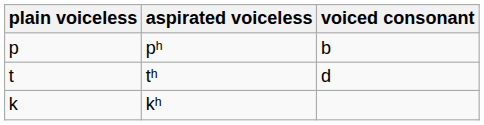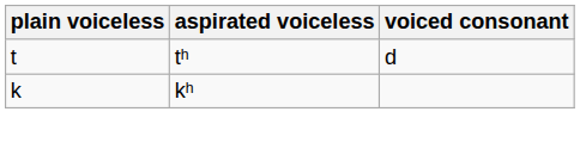- row: p | pʰ | b
